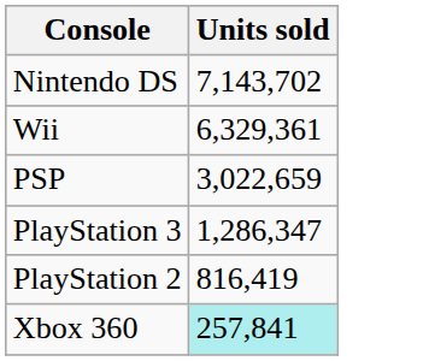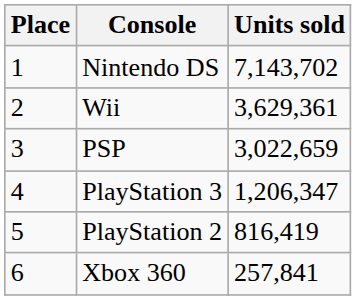+ column: Place | 1 | 2 | 3 | 4 | 5 | 6
Wii | Units sold: 6,329,361 -> 3,629,361
PlayStation 3 | Units sold: 1,286,347 -> 1,206,347
Xbox 360 | Units sold: paleturquoise background -> no background
